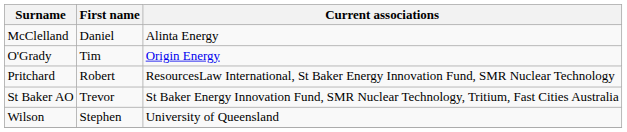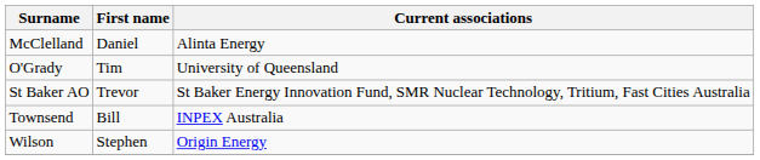O'Grady | Current associations: Origin Energy -> University of Queensland
- row: Pritchard | Robert | ResourcesLaw International, St Baker Energy Innovation Fund, SMR Nuclear Technology
+ row: Townsend | Bill | INPEX Australia
Wilson | Current associations: University of Queensland -> Origin Energy
